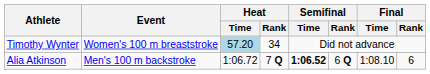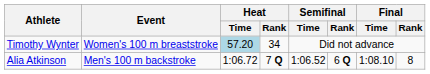Alia Atkinson | Semifinal / Time: bold -> normal
Alia Atkinson | Final / Rank: 6 -> 8
